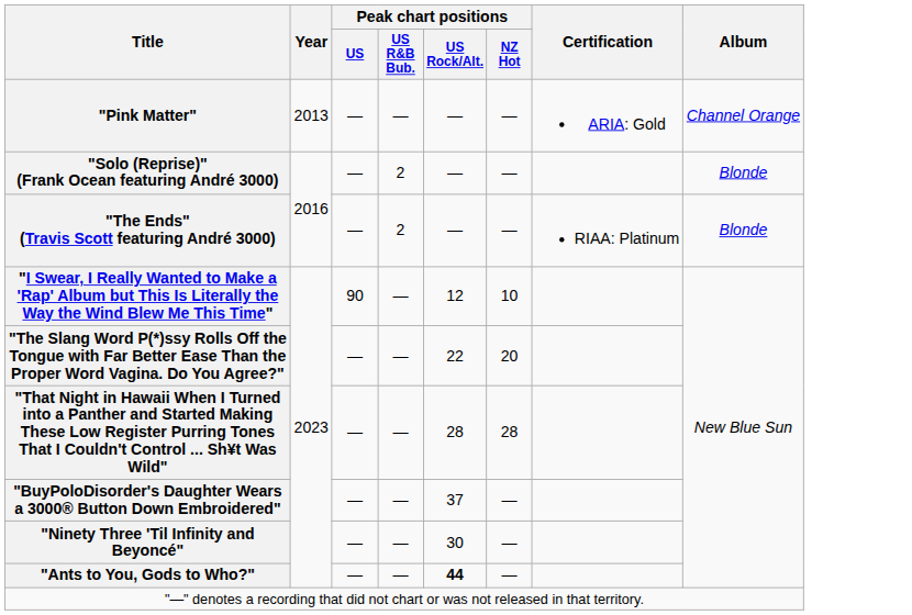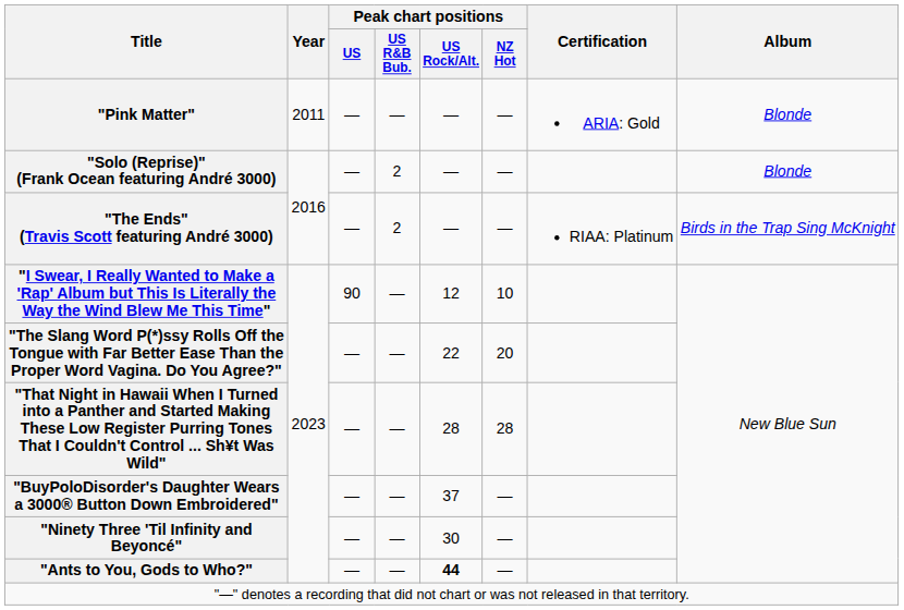"Pink Matter" | Year: 2013 -> 2011
"Pink Matter" | Album: Channel Orange -> Blonde
"The Ends" (Travis Scott featuring André 3000) | Album: Blonde -> Birds in the Trap Sing McKnight
